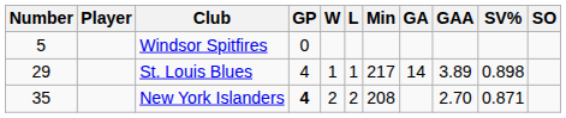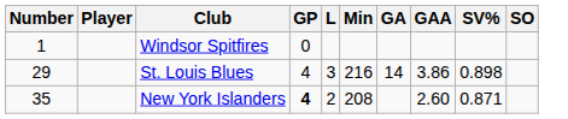- column: W | 1 | 2
Windsor Spitfires | Number: 5 -> 1
St. Louis Blues | L: 1 -> 3
St. Louis Blues | Min: 217 -> 216
St. Louis Blues | GAA: 3.89 -> 3.86
New York Islanders | GAA: 2.70 -> 2.60
